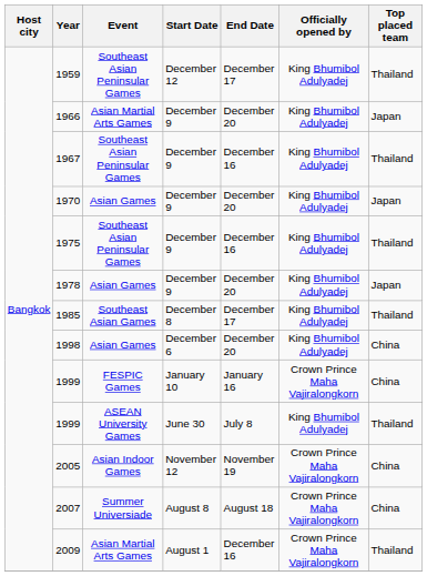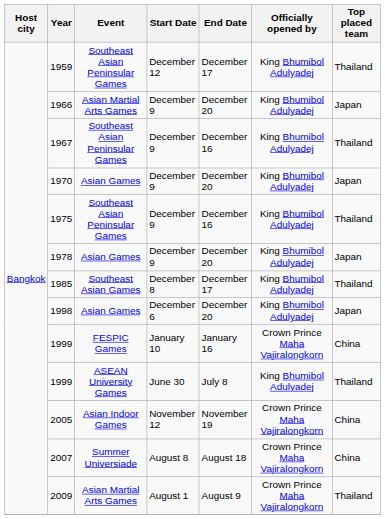1998 | Top placed team: China -> Japan
2009 | End Date: December 16 -> August 9
